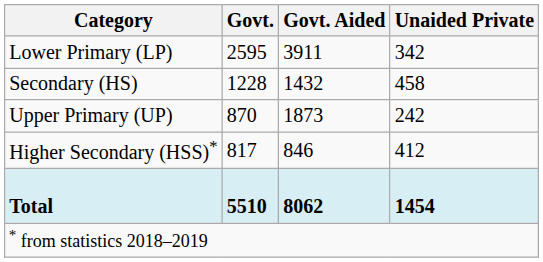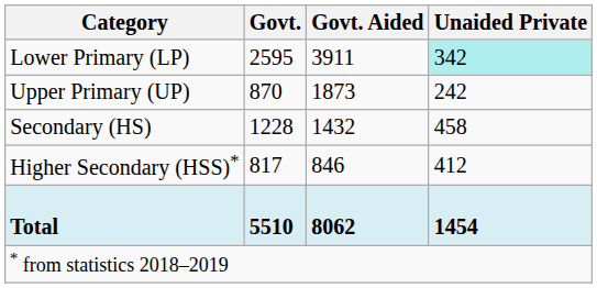Lower Primary (LP) | Unaided Private: no background -> paleturquoise background
rows swapped: Upper Primary (UP) <-> Secondary (HS)
